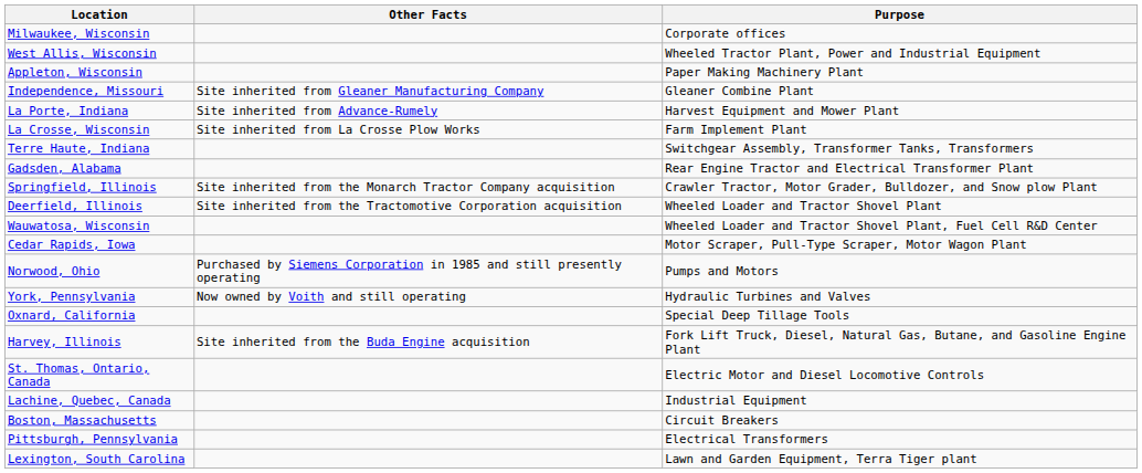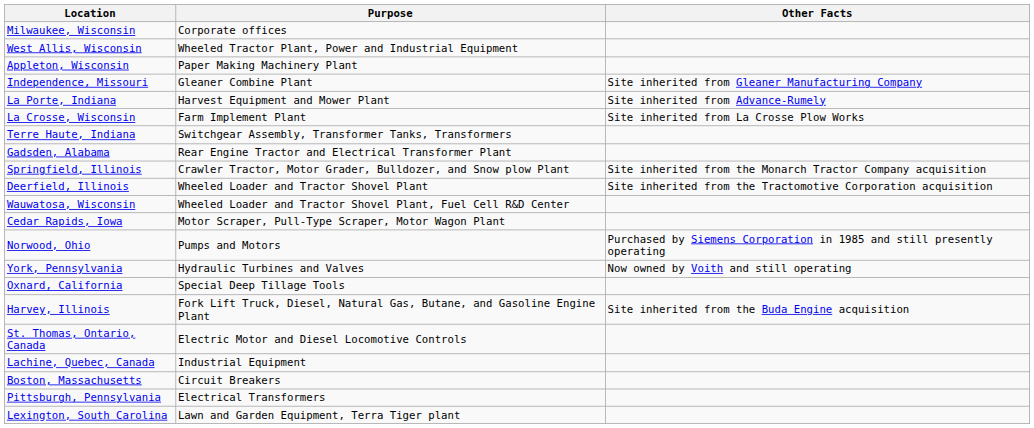columns swapped: Purpose <-> Other Facts
